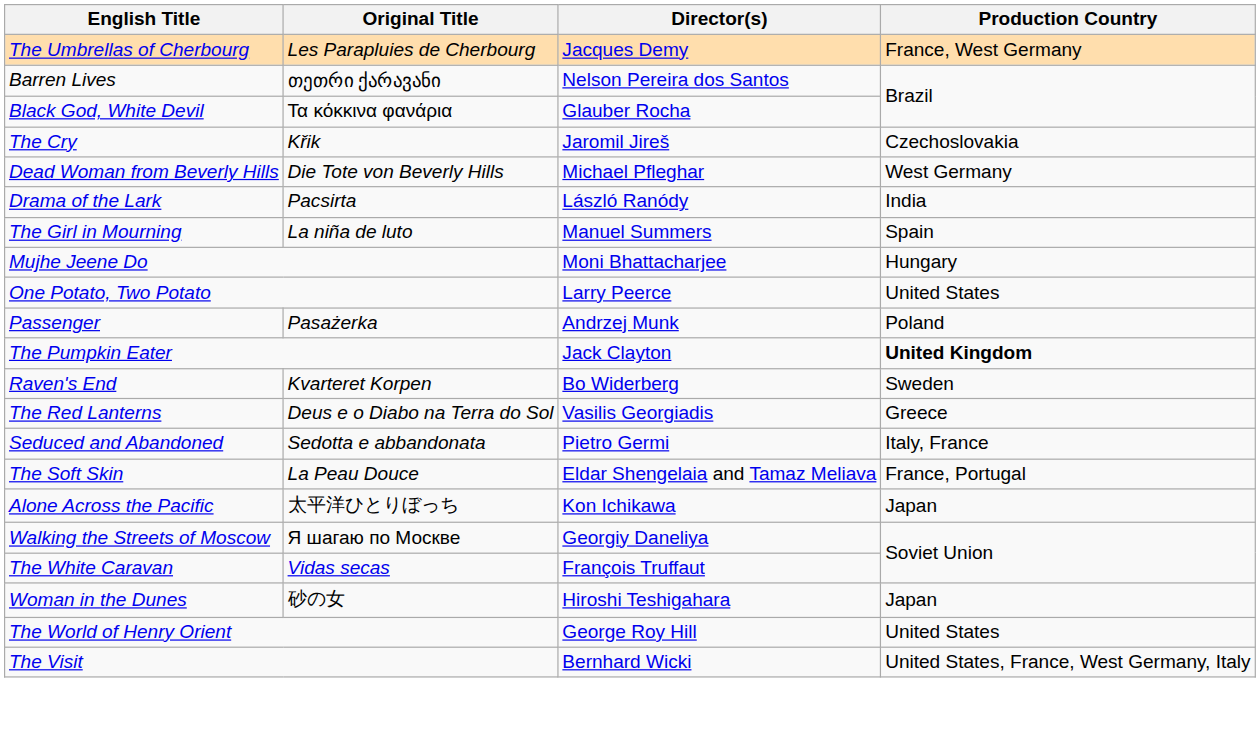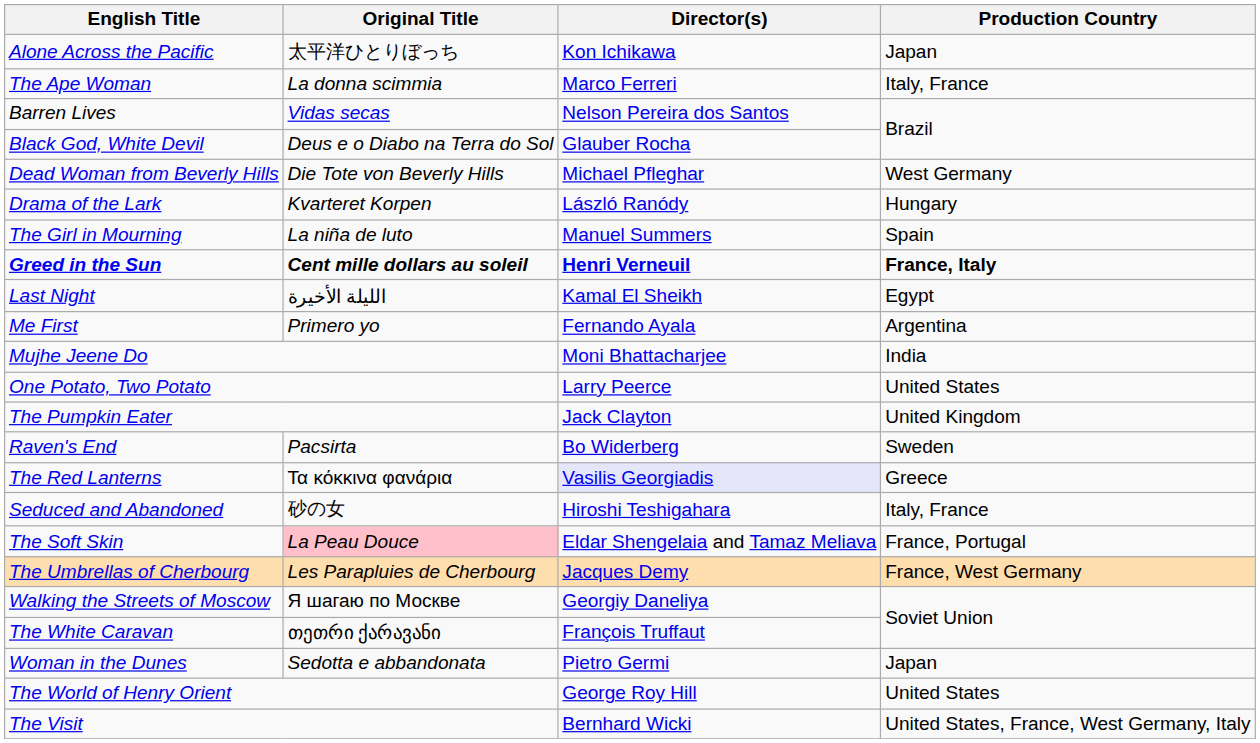rows swapped: Alone Across the Pacific <-> The Umbrellas of Cherbourg
+ row: The Ape Woman | La donna scimmia | Marco Ferreri | Italy, France
Barren Lives | Original Title: თეთრი ქარავანი -> Vidas secas
Black God, White Devil | Original Title: Τα κόκκινα φανάρια -> Deus e o Diabo na Terra do Sol
- row: The Cry | Křik | Jaromil Jireš | Czechoslovakia
Drama of the Lark | Original Title: Pacsirta -> Kvarteret Korpen
Drama of the Lark | Production Country: India -> Hungary
+ row: Greed in the Sun | Cent mille dollars au soleil | Henri Verneuil | France, Italy
+ row: Last Night | الليلة الأخيرة | Kamal El Sheikh | Egypt
+ row: Me First | Primero yo | Fernando Ayala | Argentina
Mujhe Jeene Do | Production Country: Hungary -> India
- row: Passenger | Pasażerka | Andrzej Munk | Poland
The Pumpkin Eater | Production Country: bold -> normal
Raven's End | Original Title: Kvarteret Korpen -> Pacsirta
The Red Lanterns | Original Title: Deus e o Diabo na Terra do Sol -> Τα κόκκινα φανάρια
The Red Lanterns | Director(s): no background -> lavender background
Seduced and Abandoned | Original Title: Sedotta e abbandonata -> 砂の女
Seduced and Abandoned | Director(s): Pietro Germi -> Hiroshi Teshigahara
The Soft Skin | Original Title: no background -> pink background
The White Caravan | Original Title: Vidas secas -> თეთრი ქარავანი
Woman in the Dunes | Original Title: 砂の女 -> Sedotta e abbandonata
Woman in the Dunes | Director(s): Hiroshi Teshigahara -> Pietro Germi
